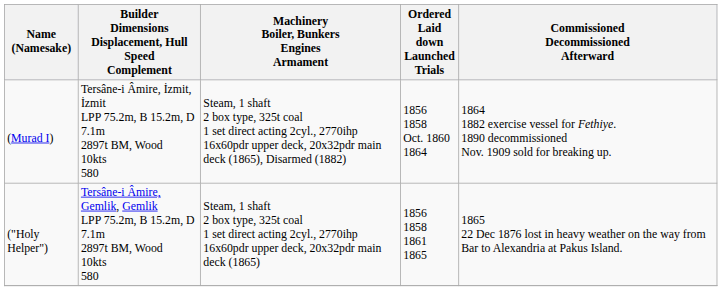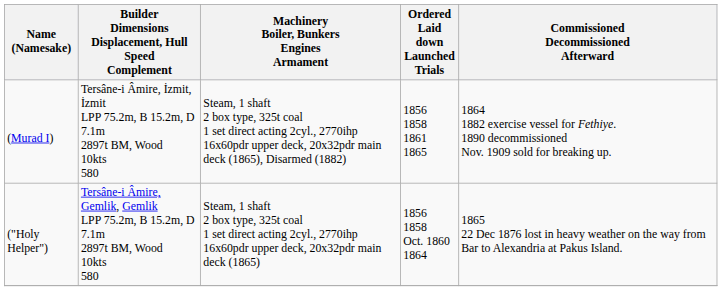(Murad I) | Ordered Laid down Launched Trials: 1856 1858 Oct. 1860 1864 -> 1856 1858 1861 1865
("Holy Helper") | Ordered Laid down Launched Trials: 1856 1858 1861 1865 -> 1856 1858 Oct. 1860 1864
